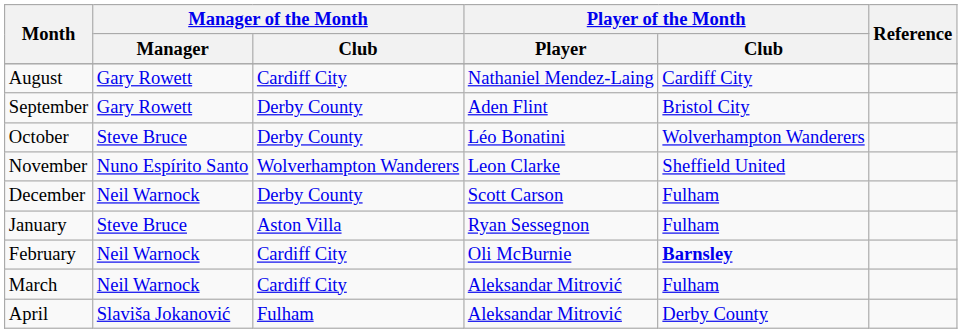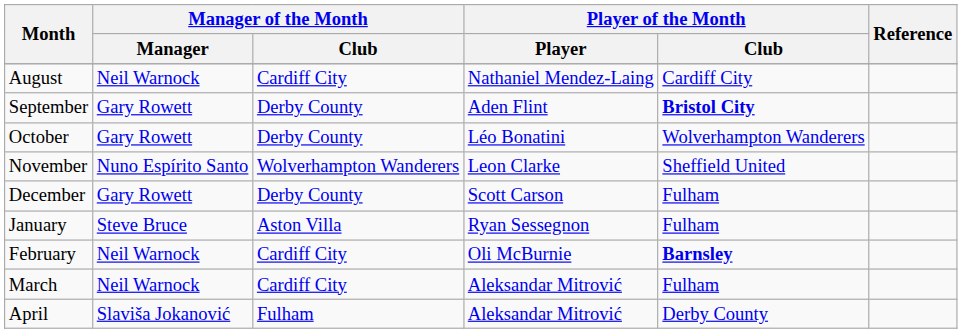August | Manager of the Month / Manager: Gary Rowett -> Neil Warnock
September | Player of the Month / Club: normal -> bold
October | Manager of the Month / Manager: Steve Bruce -> Gary Rowett
December | Manager of the Month / Manager: Neil Warnock -> Gary Rowett
